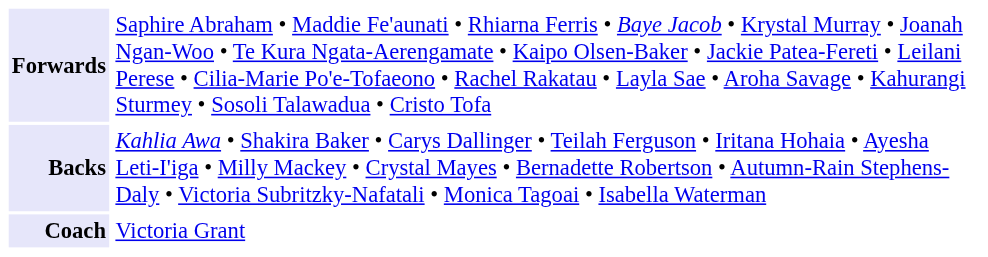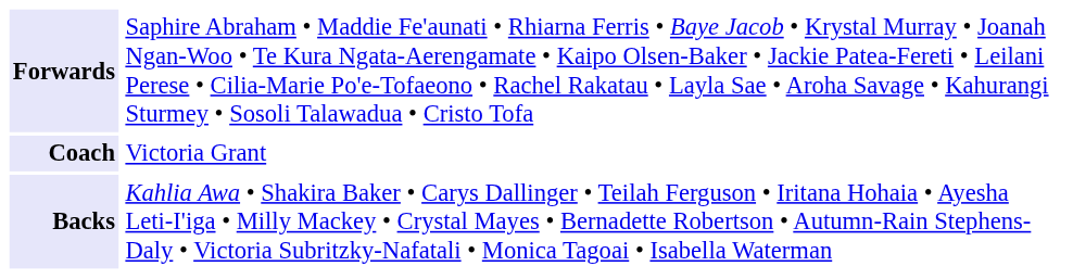rows swapped: Backs <-> Coach
